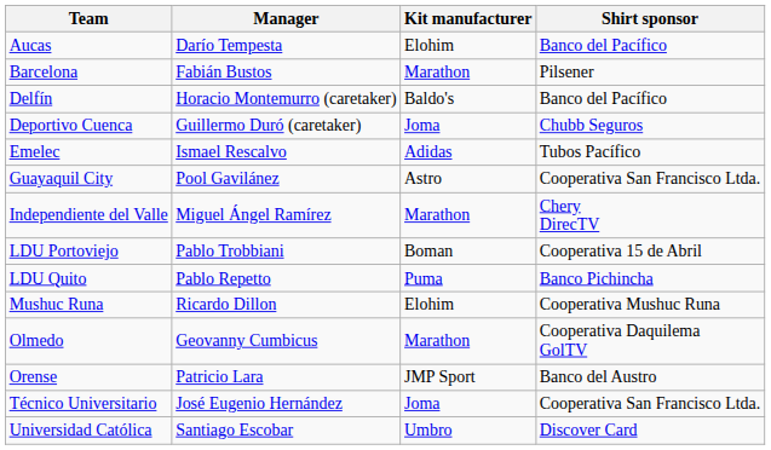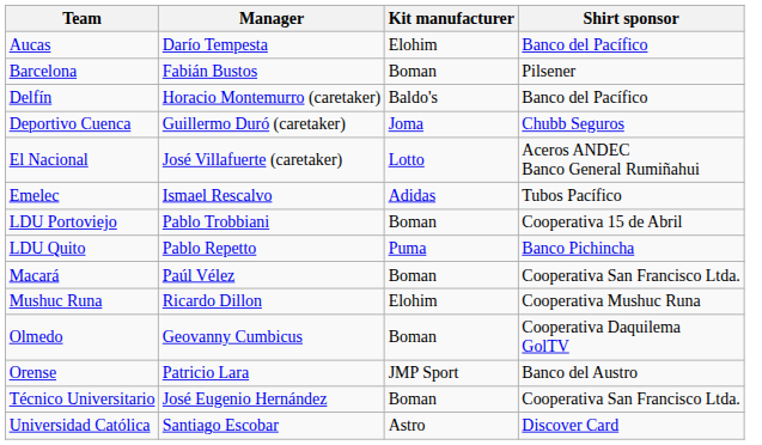Barcelona | Kit manufacturer: Marathon -> Boman
+ row: El Nacional | José Villafuerte (caretaker) | Lotto | Aceros ANDEC Banco General Rumiñahui
- row: Guayaquil City | Pool Gavilánez | Astro | Cooperativa San Francisco Ltda.
- row: Independiente del Valle | Miguel Ángel Ramírez | Marathon | Chery DirecTV
+ row: Macará | Paúl Vélez | Boman | Cooperativa San Francisco Ltda.
Olmedo | Kit manufacturer: Marathon -> Boman
Técnico Universitario | Kit manufacturer: Joma -> Boman
Universidad Católica | Kit manufacturer: Umbro -> Astro
